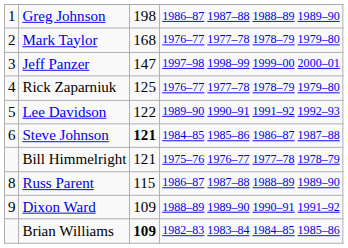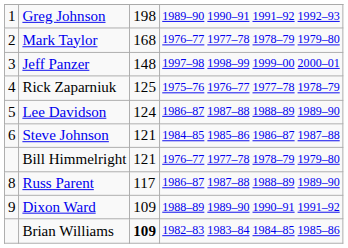Greg Johnson | column 4: 1986–87 1987–88 1988–89 1989–90 -> 1989–90 1990–91 1991–92 1992–93
Jeff Panzer | column 3: 147 -> 148
Rick Zaparniuk | column 4: 1976–77 1977–78 1978–79 1979–80 -> 1975–76 1976–77 1977–78 1978–79
Lee Davidson | column 3: 122 -> 124
Lee Davidson | column 4: 1989–90 1990–91 1991–92 1992–93 -> 1986–87 1987–88 1988–89 1989–90
Steve Johnson | column 3: bold -> normal
Bill Himmelright | column 4: 1975–76 1976–77 1977–78 1978–79 -> 1976–77 1977–78 1978–79 1979–80
Russ Parent | column 3: 115 -> 117
